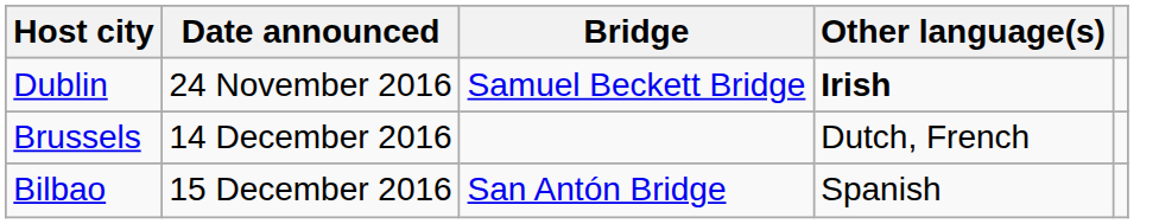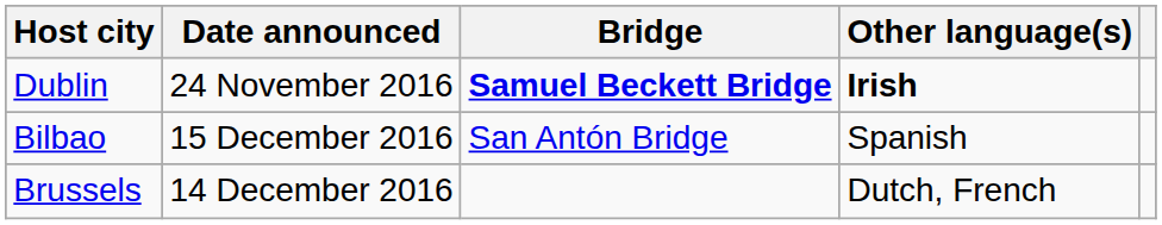Dublin | Bridge: normal -> bold
rows swapped: Brussels <-> Bilbao
